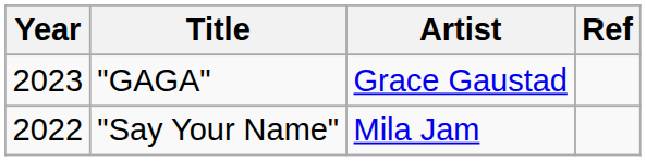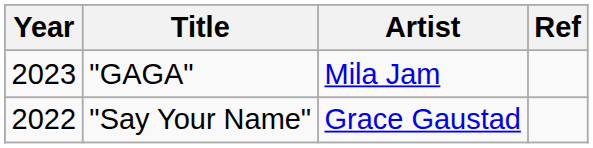"GAGA" | Artist: Grace Gaustad -> Mila Jam
"Say Your Name" | Artist: Mila Jam -> Grace Gaustad
